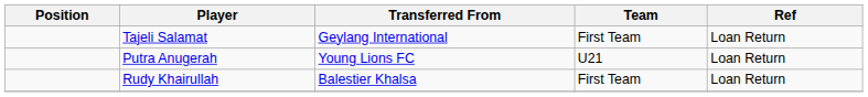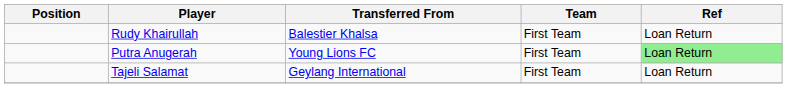rows swapped: Rudy Khairullah <-> Tajeli Salamat
Putra Anugerah | Team: U21 -> First Team
Putra Anugerah | Ref: no background -> lightgreen background
